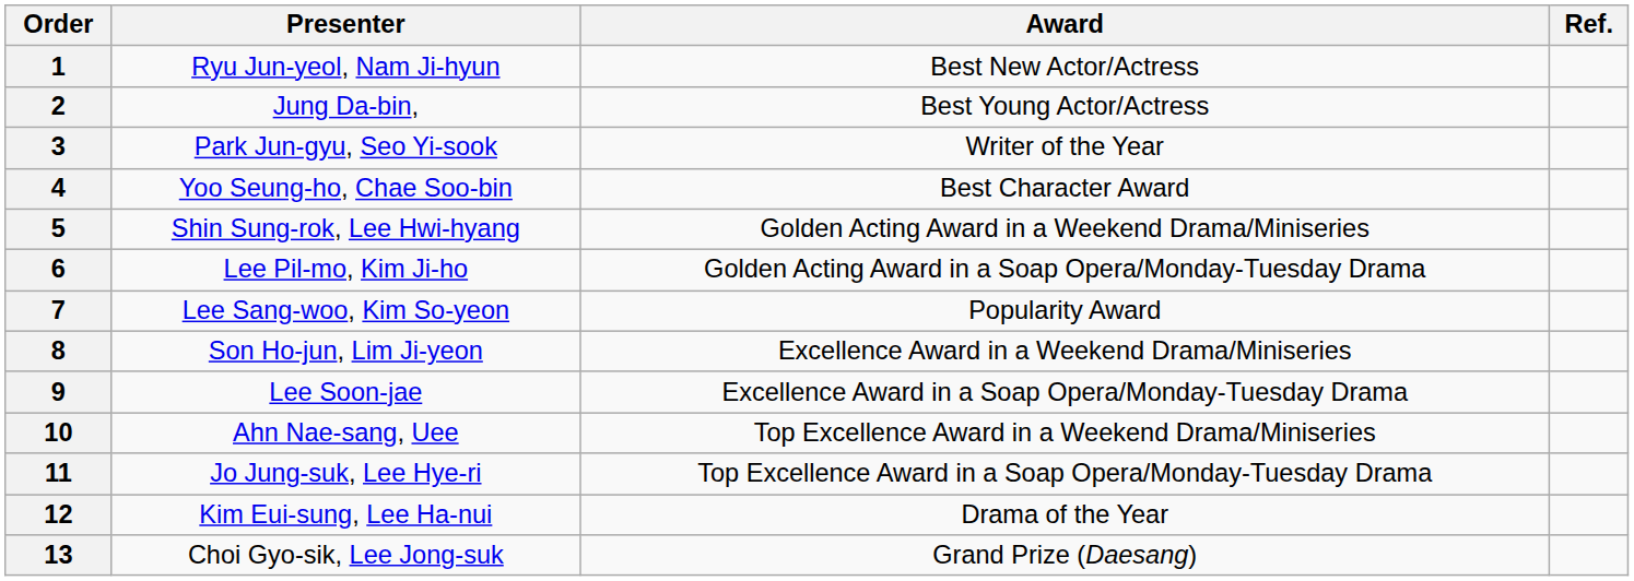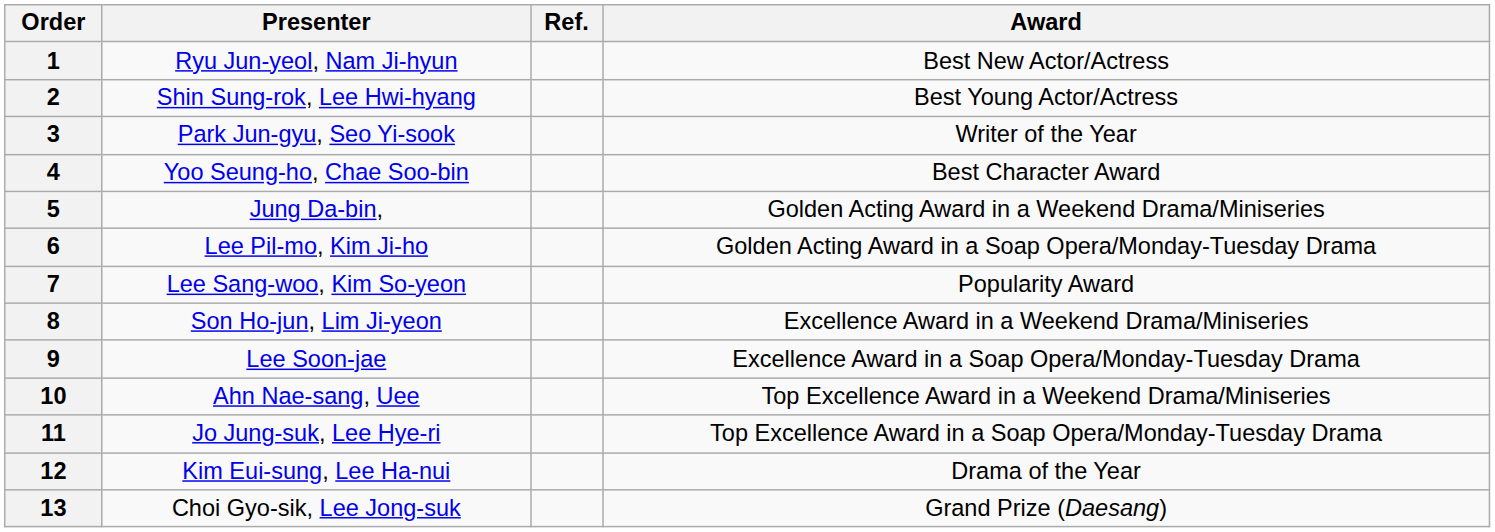columns swapped: Award <-> Ref.
2 | Presenter: Jung Da-bin, -> Shin Sung-rok, Lee Hwi-hyang
5 | Presenter: Shin Sung-rok, Lee Hwi-hyang -> Jung Da-bin,
